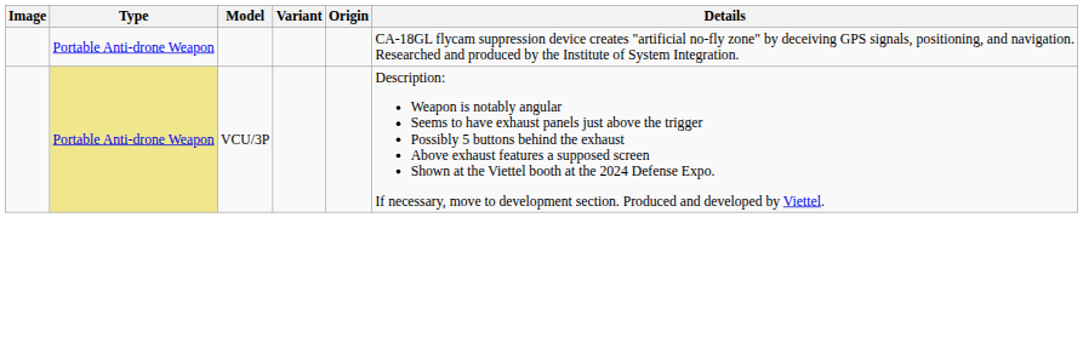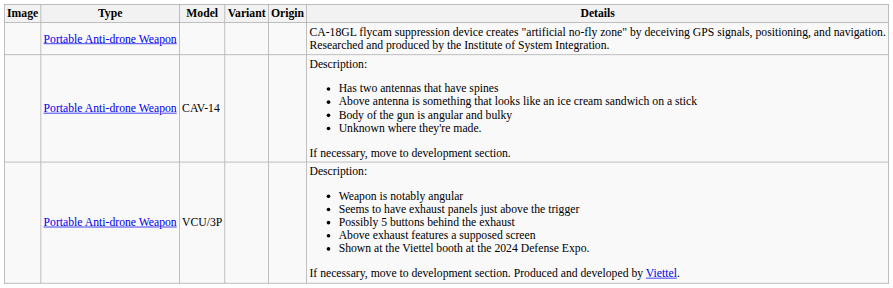+ row: Portable Anti-drone Weapon | CAV-14 | Description: Has two antennas that have spines Above antenna is something that looks like an ice cream sandwich on a stick Body of the gun is angular and bulky Unknown where they're made. If necessary, move to development section.
VCU/3P | Type: khaki background -> no background
